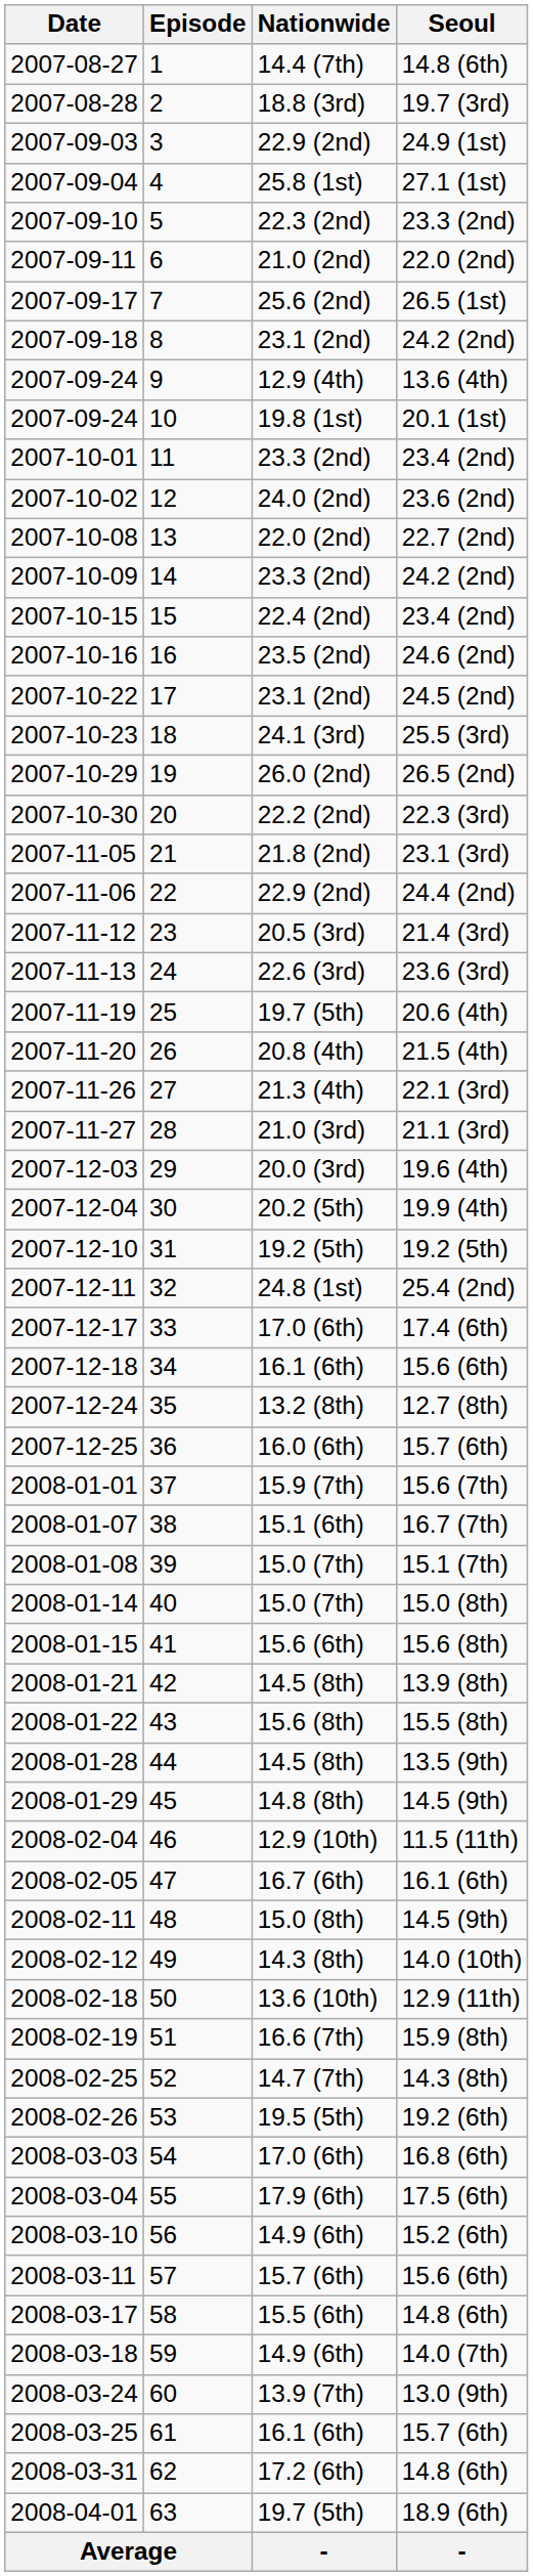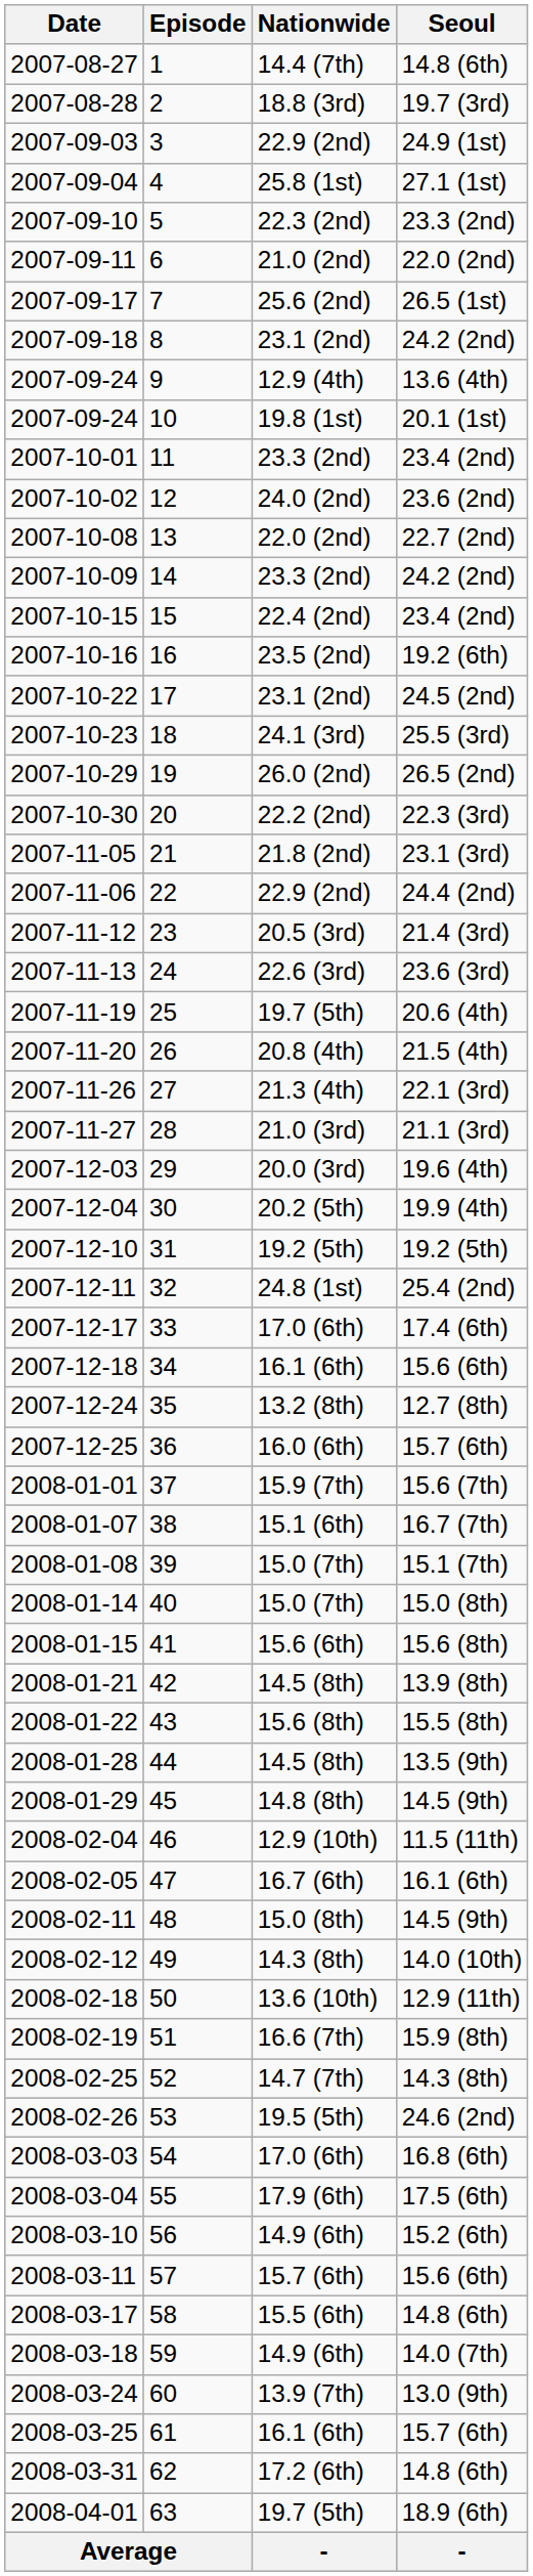16 | Seoul: 24.6 (2nd) -> 19.2 (6th)
53 | Seoul: 19.2 (6th) -> 24.6 (2nd)
